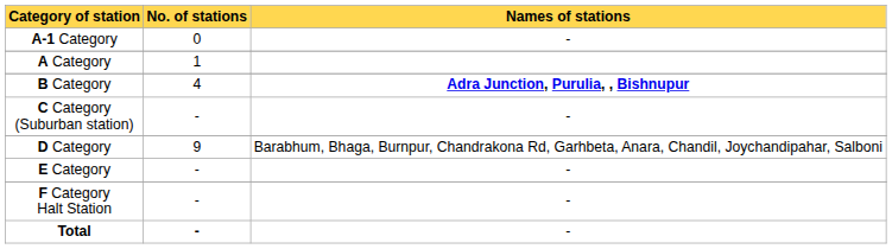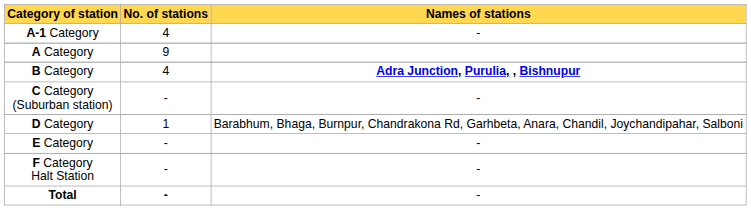A-1 Category | No. of stations: 0 -> 4
A Category | No. of stations: 1 -> 9
D Category | No. of stations: 9 -> 1
